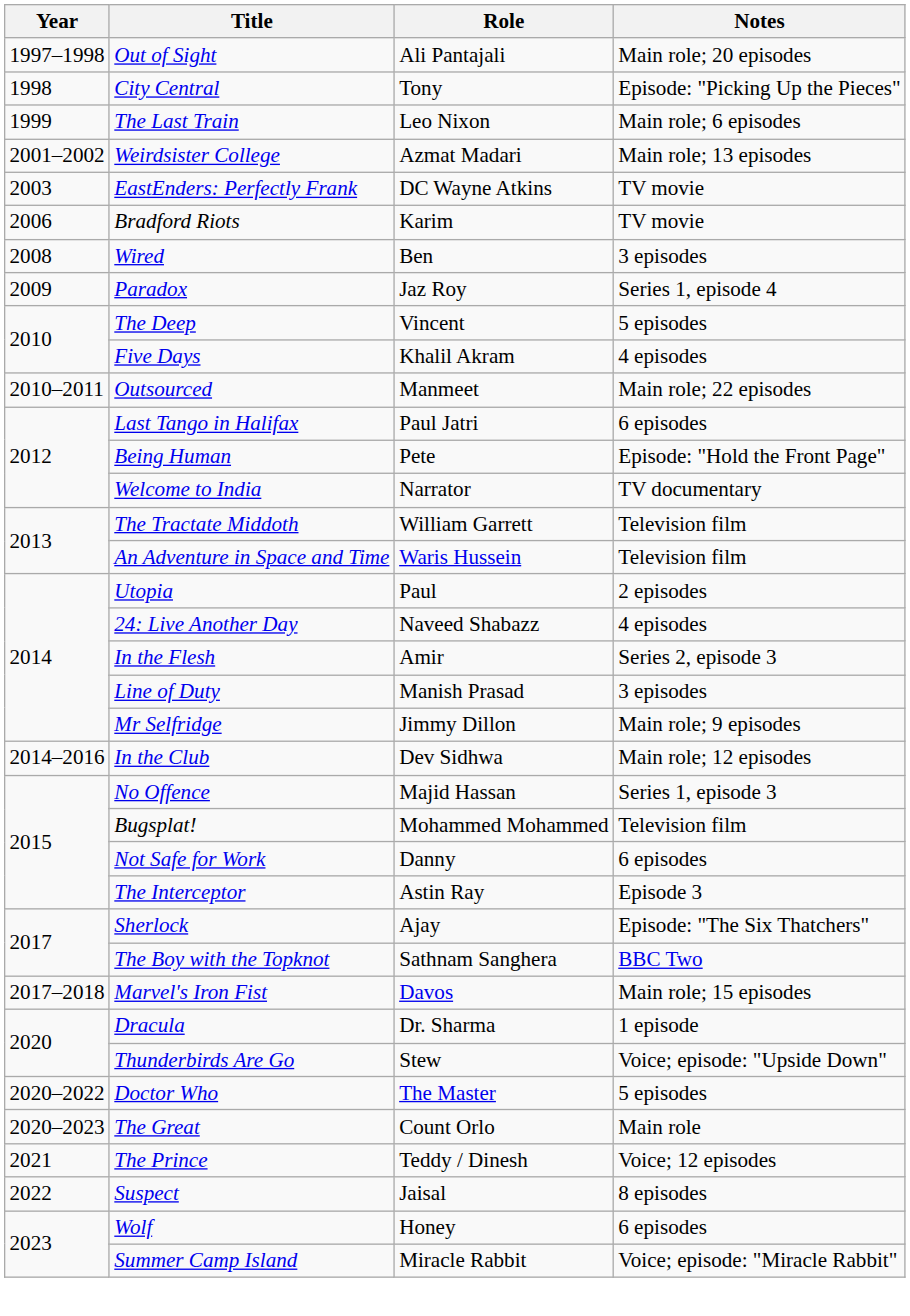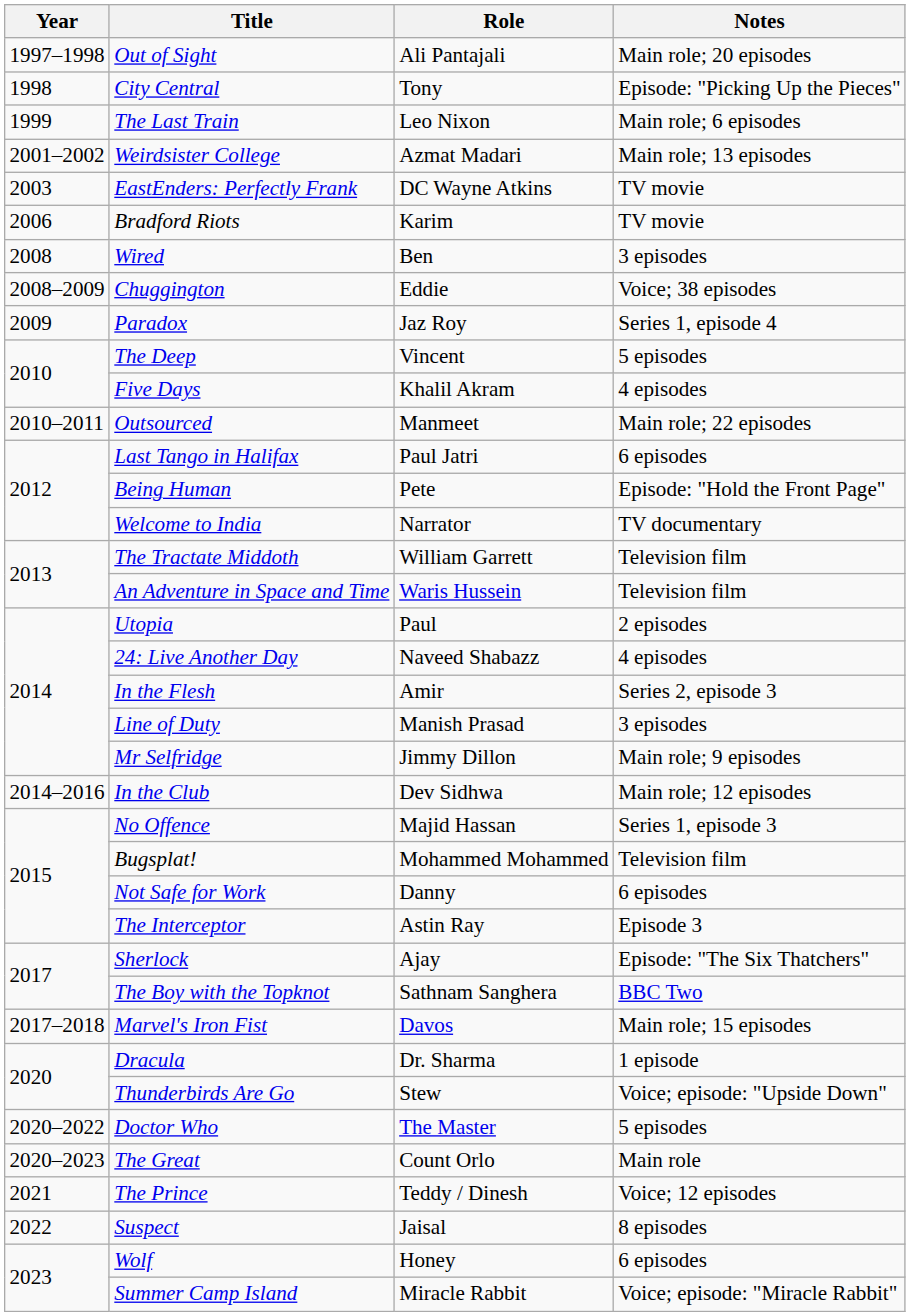+ row: 2008–2009 | Chuggington | Eddie | Voice; 38 episodes
